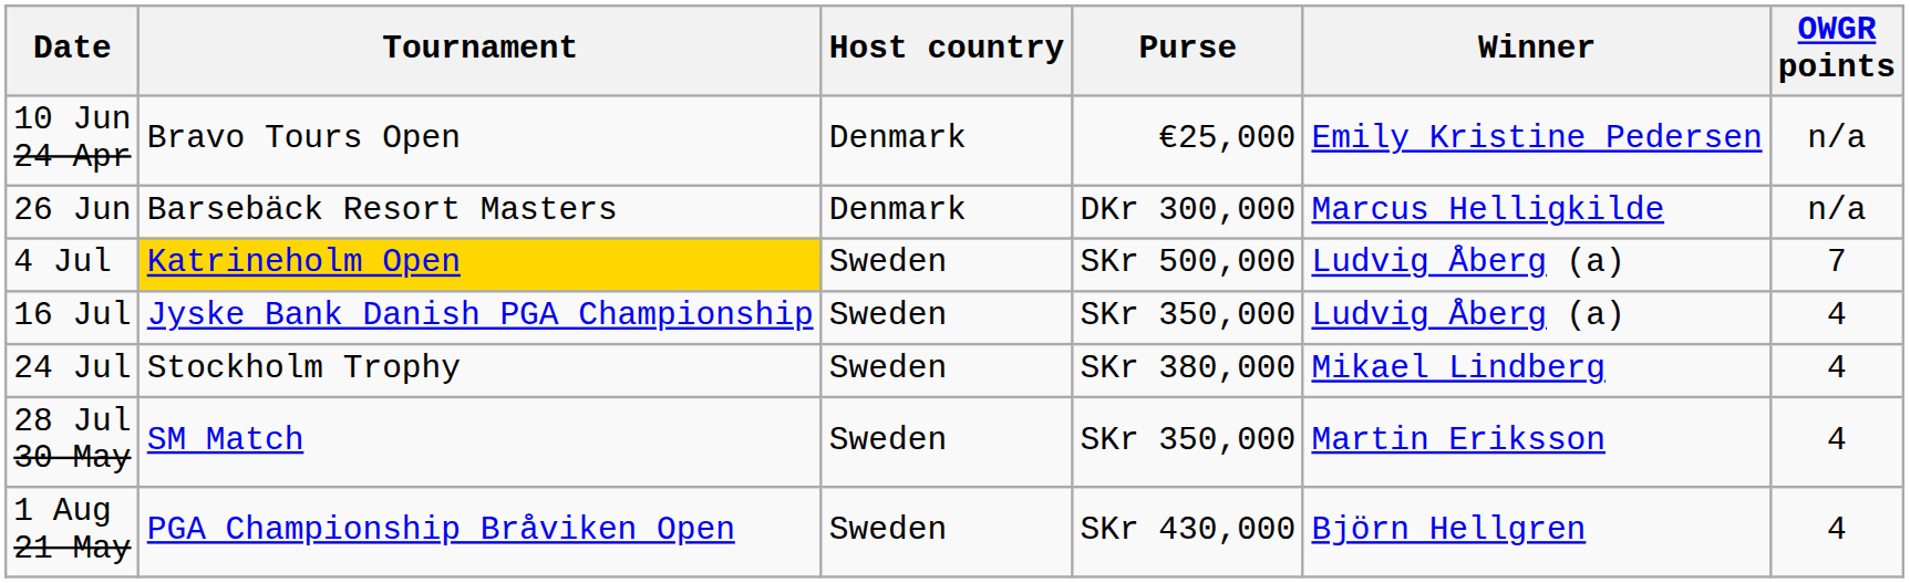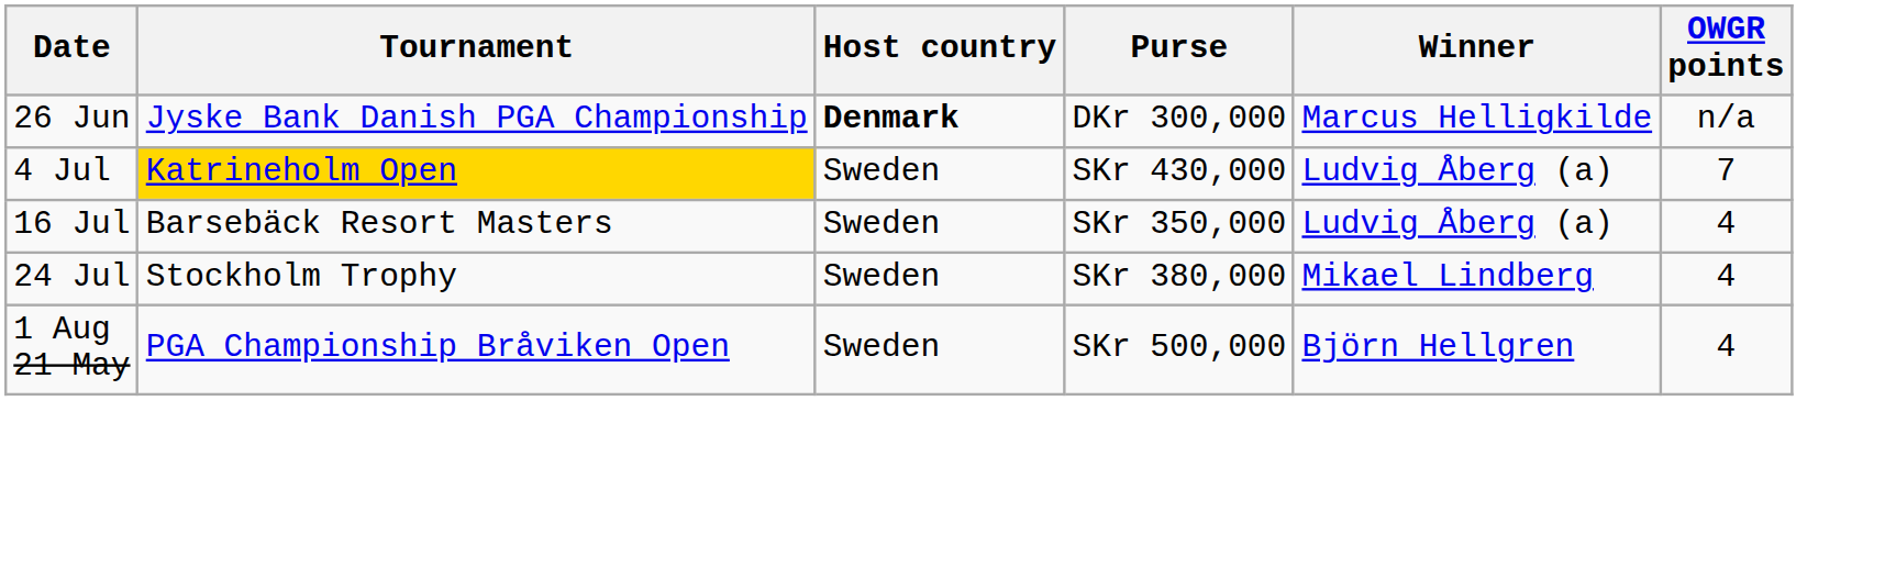- row: 10 Jun 24 Apr | Bravo Tours Open | Denmark | €25,000 | Emily Kristine Pedersen | n/a
26 Jun | Tournament: Barsebäck Resort Masters -> Jyske Bank Danish PGA Championship
26 Jun | Host country: normal -> bold
4 Jul | Purse: SKr 500,000 -> SKr 430,000
16 Jul | Tournament: Jyske Bank Danish PGA Championship -> Barsebäck Resort Masters
- row: 28 Jul 30 May | SM Match | Sweden | SKr 350,000 | Martin Eriksson | 4
1 Aug 21 May | Purse: SKr 430,000 -> SKr 500,000
